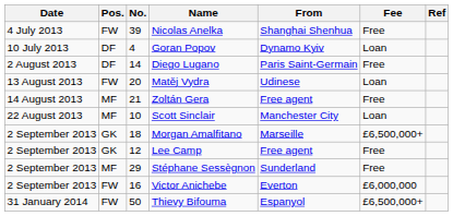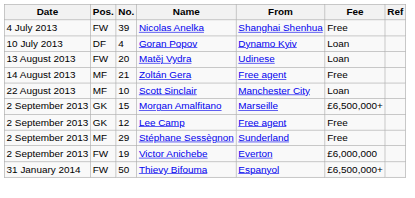- row: 2 August 2013 | DF | 14 | Diego Lugano | Paris Saint-Germain | Free
Morgan Amalfitano | No.: 18 -> 15
Victor Anichebe | No.: 16 -> 19
